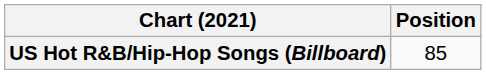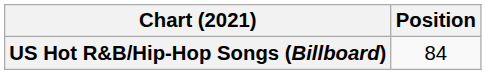US Hot R&B/Hip-Hop Songs (Billboard) | Position: 85 -> 84
